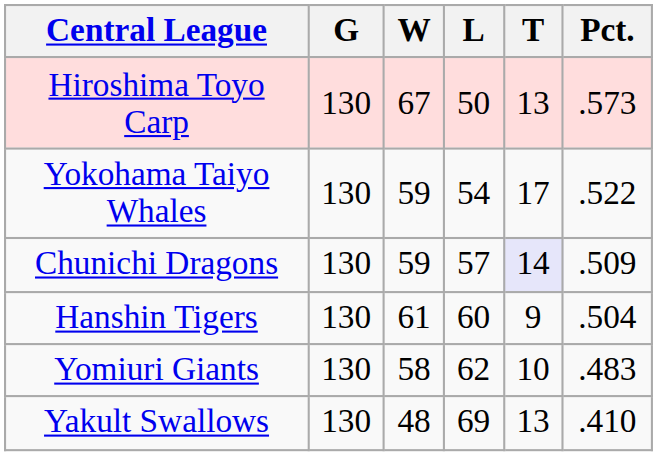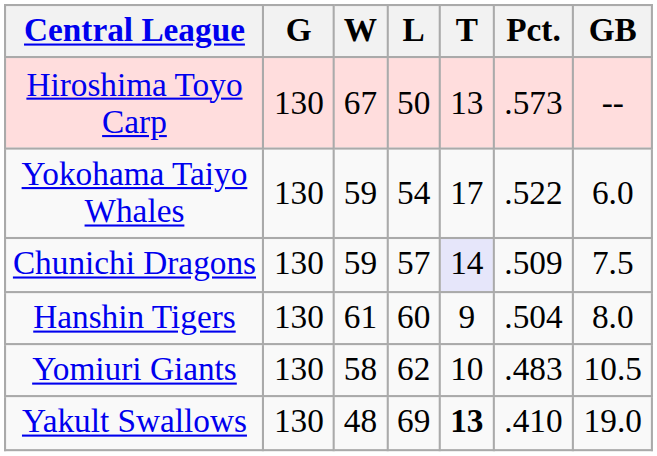+ column: GB | -- | 6.0 | 7.5 | 8.0 | 10.5 | 19.0
Yakult Swallows | T: normal -> bold
